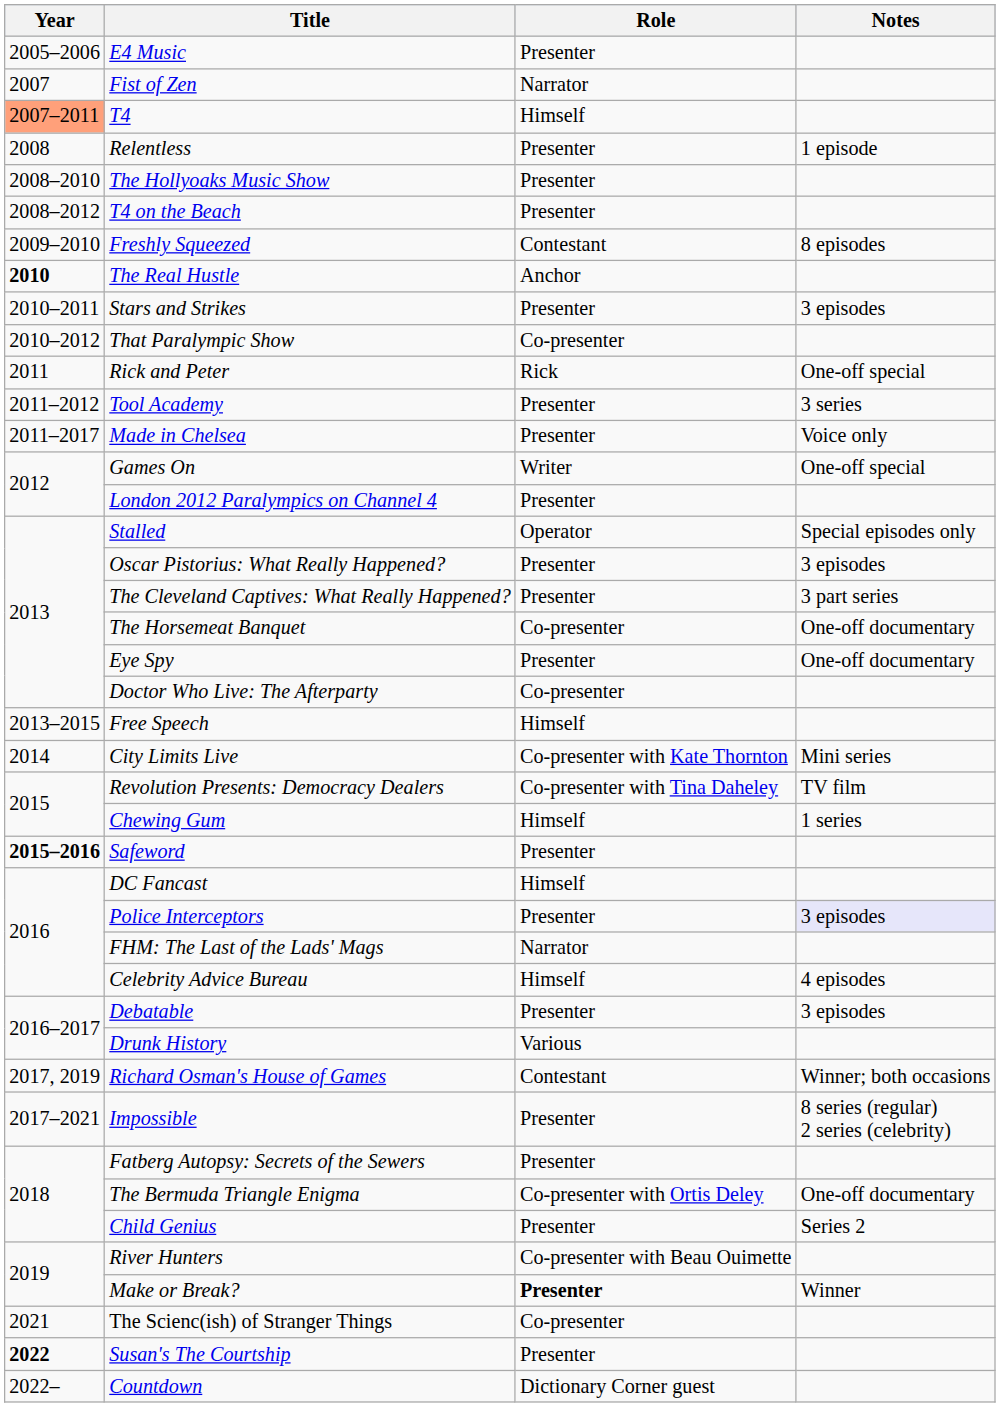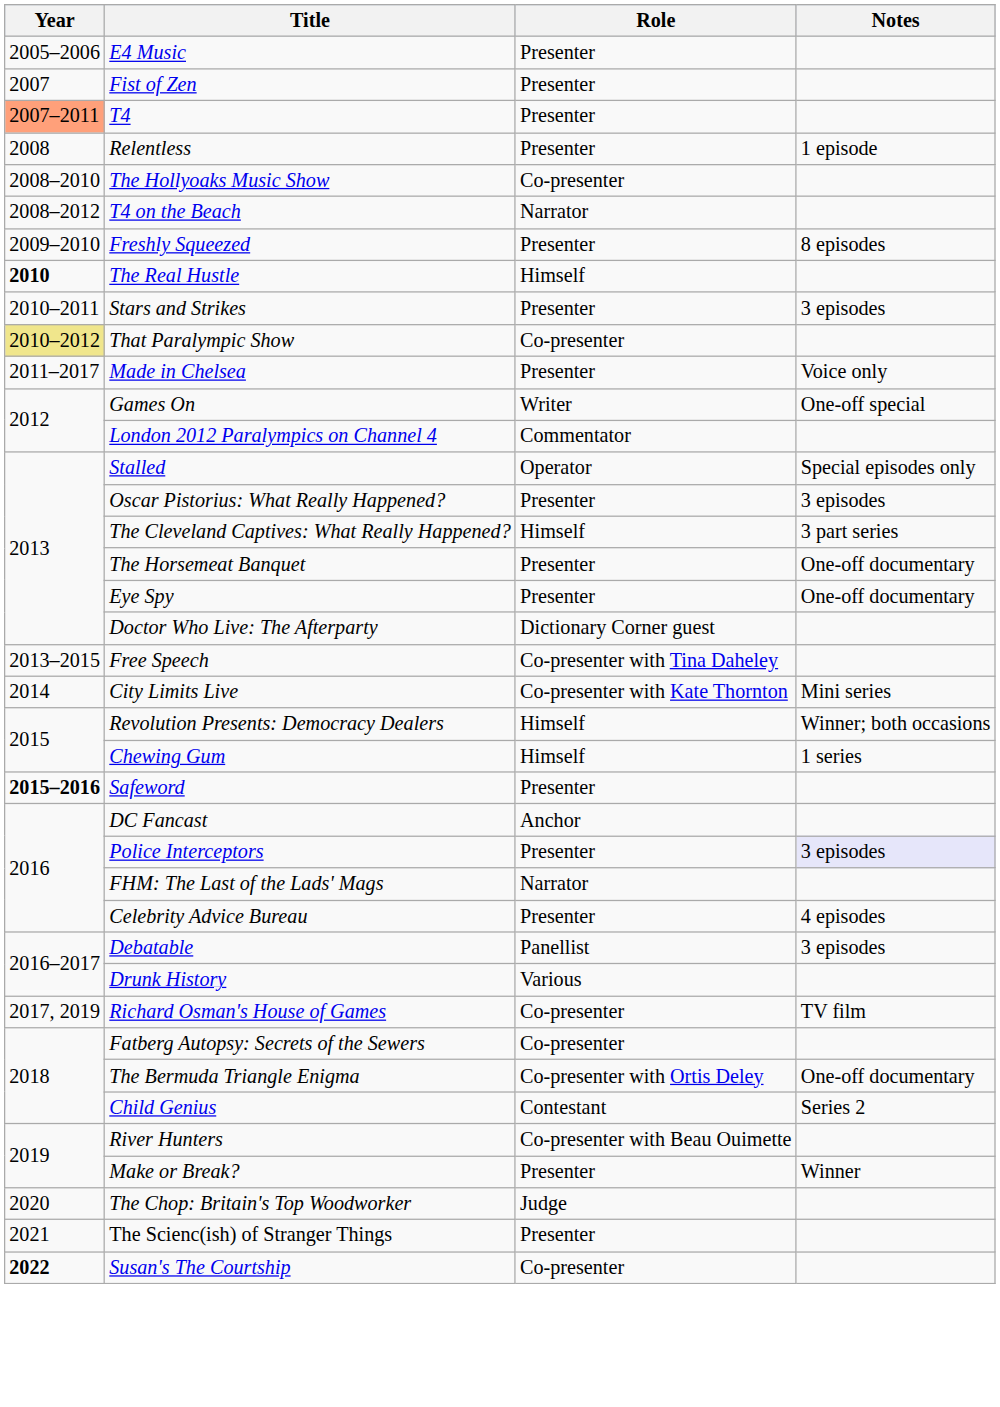Fist of Zen | Role: Narrator -> Presenter
T4 | Role: Himself -> Presenter
The Hollyoaks Music Show | Role: Presenter -> Co-presenter
T4 on the Beach | Role: Presenter -> Narrator
Freshly Squeezed | Role: Contestant -> Presenter
The Real Hustle | Role: Anchor -> Himself
That Paralympic Show | Year: no background -> khaki background
- row: 2011 | Rick and Peter | Rick | One-off special
- row: 2011–2012 | Tool Academy | Presenter | 3 series
London 2012 Paralympics on Channel 4 | Role: Presenter -> Commentator
The Cleveland Captives: What Really Happened? | Role: Presenter -> Himself
The Horsemeat Banquet | Role: Co-presenter -> Presenter
Doctor Who Live: The Afterparty | Role: Co-presenter -> Dictionary Corner guest
Free Speech | Role: Himself -> Co-presenter with Tina Daheley
Revolution Presents: Democracy Dealers | Role: Co-presenter with Tina Daheley -> Himself
Revolution Presents: Democracy Dealers | Notes: TV film -> Winner; both occasions
DC Fancast | Role: Himself -> Anchor
Celebrity Advice Bureau | Role: Himself -> Presenter
Debatable | Role: Presenter -> Panellist
Richard Osman's House of Games | Role: Contestant -> Co-presenter
Richard Osman's House of Games | Notes: Winner; both occasions -> TV film
- row: 2017–2021 | Impossible | Presenter | 8 series (regular) 2 series (celebrity)
Fatberg Autopsy: Secrets of the Sewers | Role: Presenter -> Co-presenter
Child Genius | Role: Presenter -> Contestant
Make or Break? | Role: bold -> normal
+ row: 2020 | The Chop: Britain's Top Woodworker | Judge
The Scienc(ish) of Stranger Things | Role: Co-presenter -> Presenter
Susan's The Courtship | Role: Presenter -> Co-presenter
- row: 2022– | Countdown | Dictionary Corner guest
